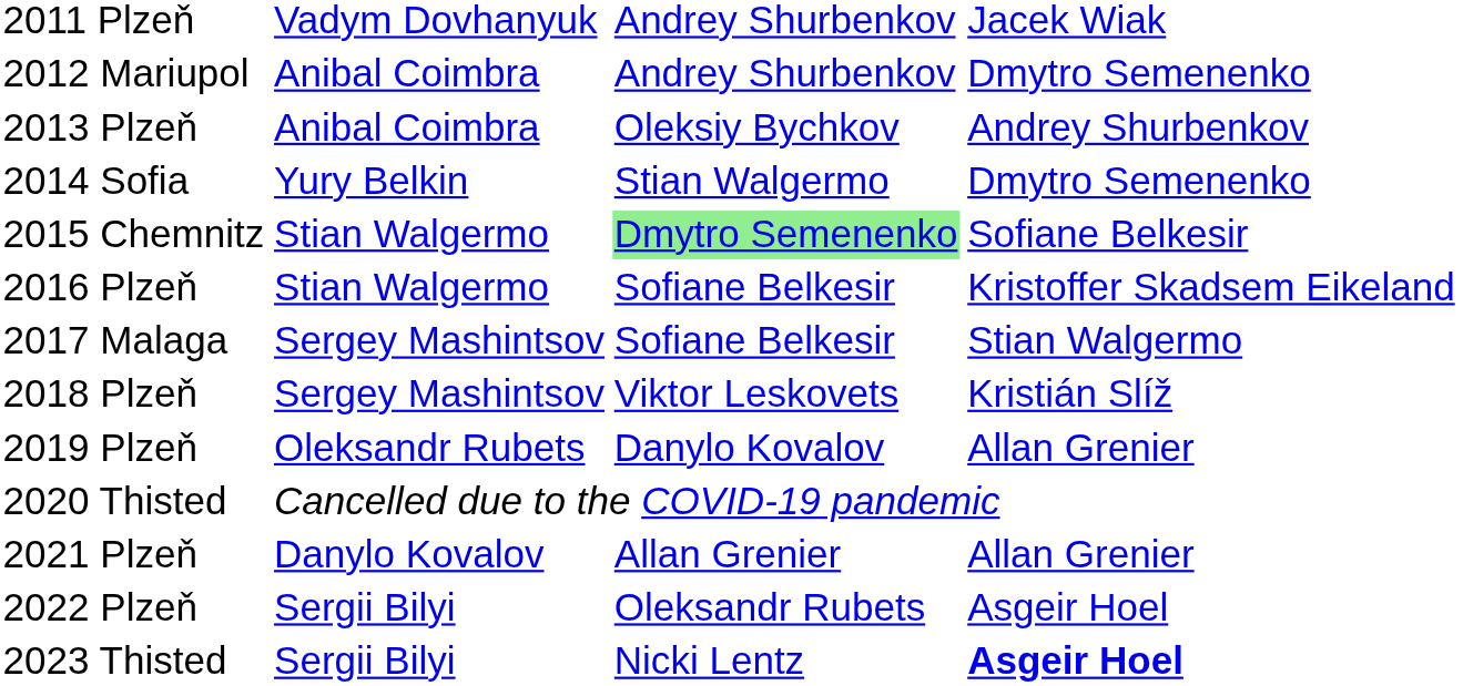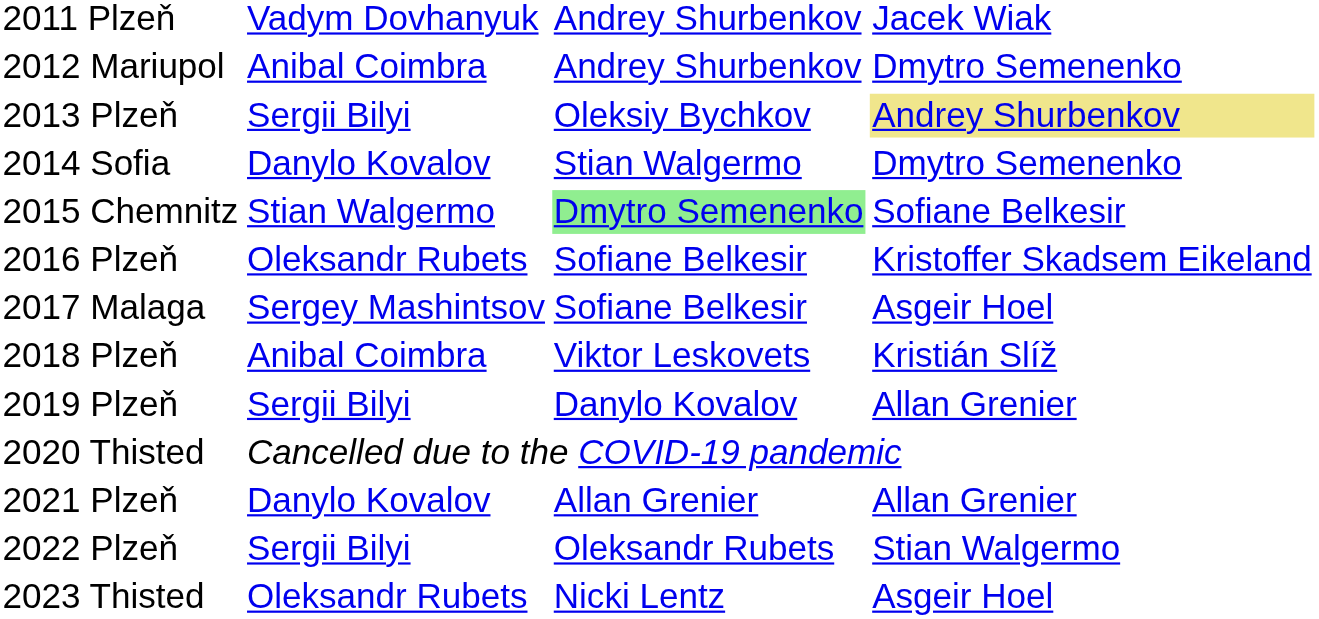2013 Plzeň | column 2: Anibal Coimbra -> Sergii Bilyi
2013 Plzeň | column 4: no background -> khaki background
2014 Sofia | column 2: Yury Belkin -> Danylo Kovalov
2016 Plzeň | column 2: Stian Walgermo -> Oleksandr Rubets
2017 Malaga | column 4: Stian Walgermo -> Asgeir Hoel
2018 Plzeň | column 2: Sergey Mashintsov -> Anibal Coimbra
2019 Plzeň | column 2: Oleksandr Rubets -> Sergii Bilyi
2022 Plzeň | column 4: Asgeir Hoel -> Stian Walgermo
2023 Thisted | column 2: Sergii Bilyi -> Oleksandr Rubets
2023 Thisted | column 4: bold -> normal
